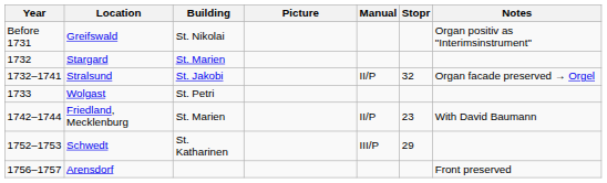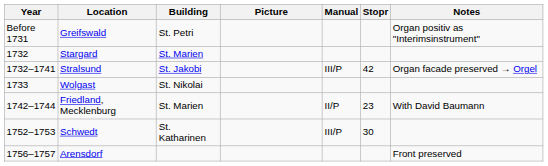Greifswald | Building: St. Nikolai -> St. Petri
Stralsund | Manual: II/P -> III/P
Stralsund | Stopr: 32 -> 42
Wolgast | Building: St. Petri -> St. Nikolai
Schwedt | Stopr: 29 -> 30
